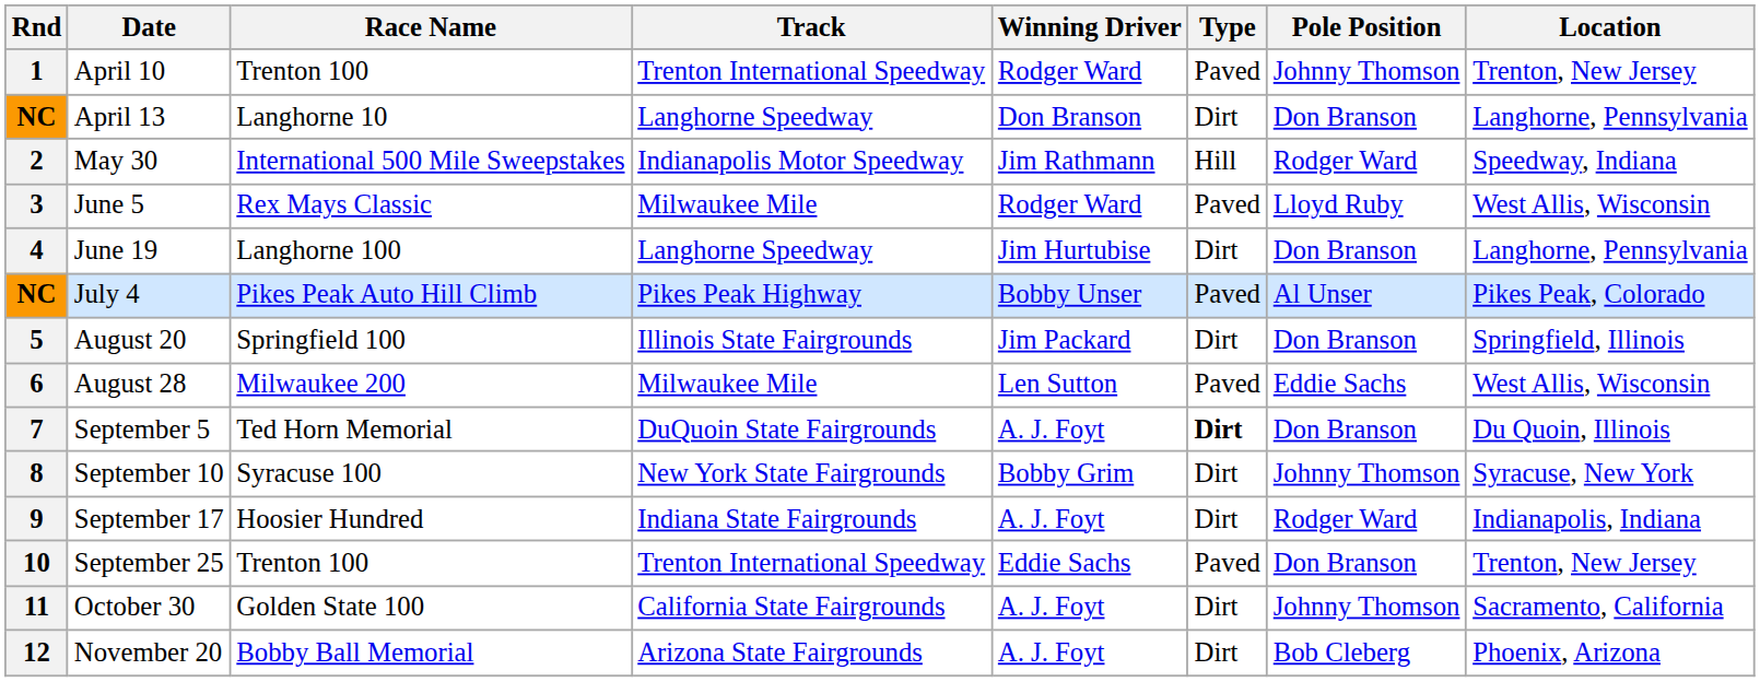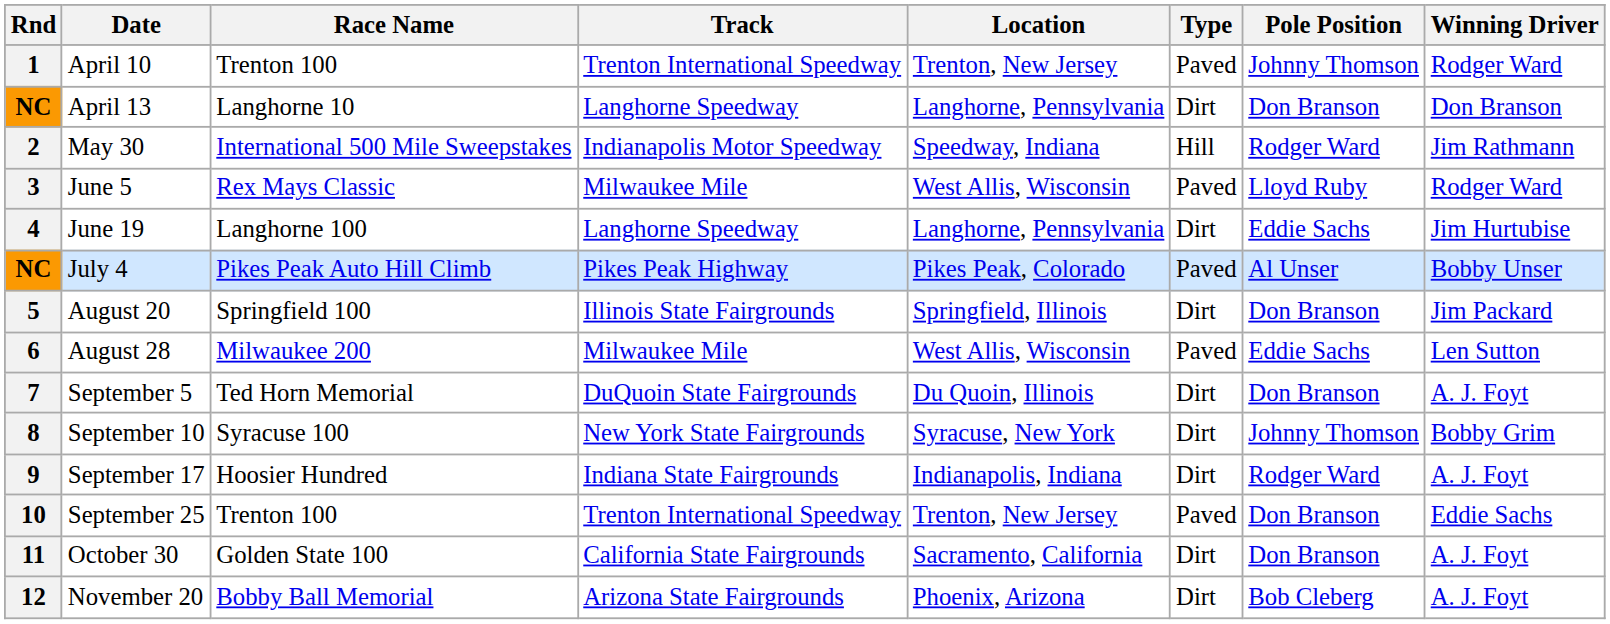columns swapped: Location <-> Winning Driver
4 | Pole Position: Don Branson -> Eddie Sachs
7 | Type: bold -> normal
11 | Pole Position: Johnny Thomson -> Don Branson
